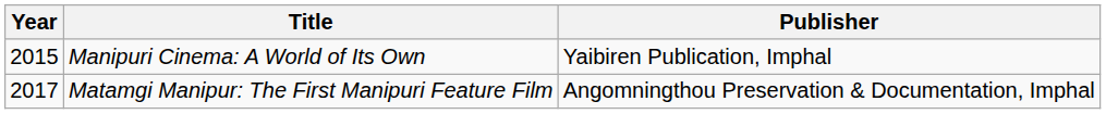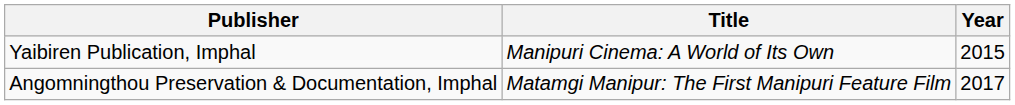columns swapped: Year <-> Publisher
